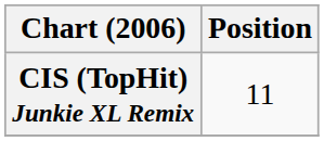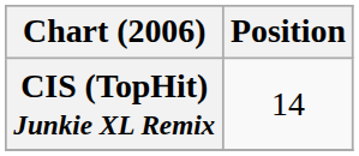CIS (TopHit) Junkie XL Remix | Position: 11 -> 14
